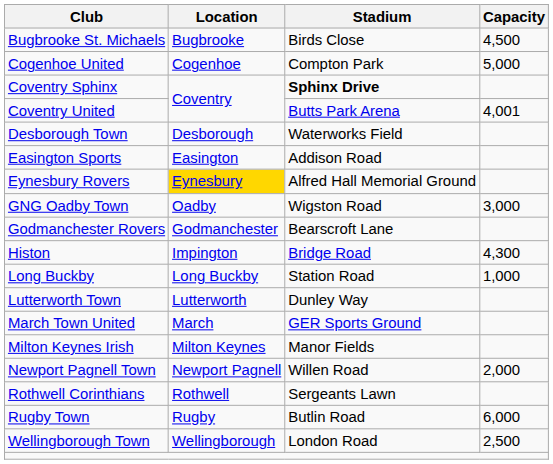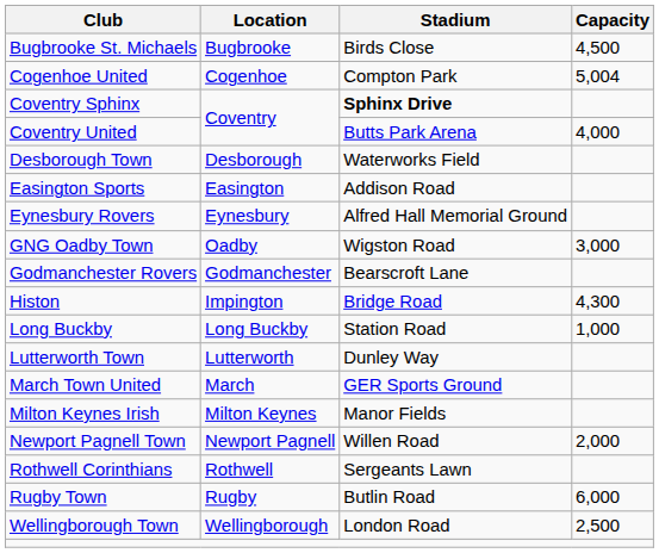Cogenhoe United | Capacity: 5,000 -> 5,004
Coventry United | Capacity: 4,001 -> 4,000
Eynesbury Rovers | Location: gold background -> no background
